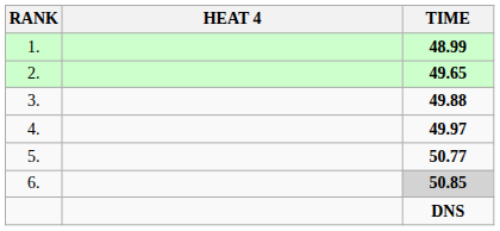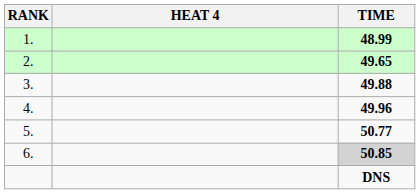4. | TIME: 49.97 -> 49.96
